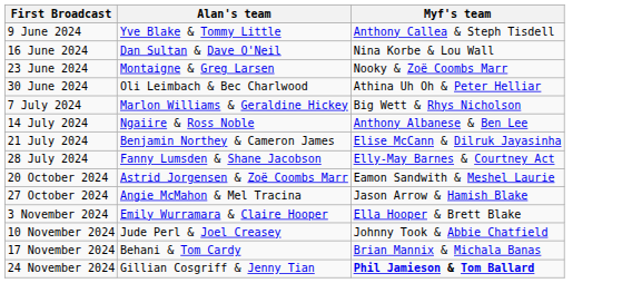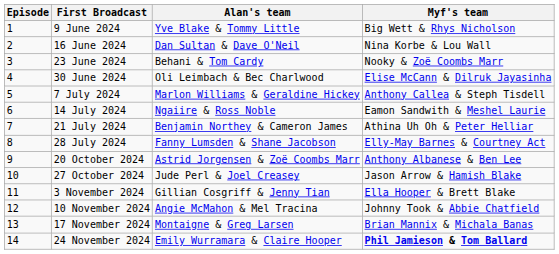+ column: Episode | 1 | 2 | 3 | 4 | 5 | 6 | 7 | 8 | 9 | 10 | 11 | 12 | 13 | 14
9 June 2024 | Myf's team: Anthony Callea & Steph Tisdell -> Big Wett & Rhys Nicholson
23 June 2024 | Alan's team: Montaigne & Greg Larsen -> Behani & Tom Cardy
30 June 2024 | Myf's team: Athina Uh Oh & Peter Helliar -> Elise McCann & Dilruk Jayasinha
7 July 2024 | Myf's team: Big Wett & Rhys Nicholson -> Anthony Callea & Steph Tisdell
14 July 2024 | Myf's team: Anthony Albanese & Ben Lee -> Eamon Sandwith & Meshel Laurie
21 July 2024 | Myf's team: Elise McCann & Dilruk Jayasinha -> Athina Uh Oh & Peter Helliar
20 October 2024 | Myf's team: Eamon Sandwith & Meshel Laurie -> Anthony Albanese & Ben Lee
27 October 2024 | Alan's team: Angie McMahon & Mel Tracina -> Jude Perl & Joel Creasey
3 November 2024 | Alan's team: Emily Wurramara & Claire Hooper -> Gillian Cosgriff & Jenny Tian
10 November 2024 | Alan's team: Jude Perl & Joel Creasey -> Angie McMahon & Mel Tracina
17 November 2024 | Alan's team: Behani & Tom Cardy -> Montaigne & Greg Larsen
24 November 2024 | Alan's team: Gillian Cosgriff & Jenny Tian -> Emily Wurramara & Claire Hooper
